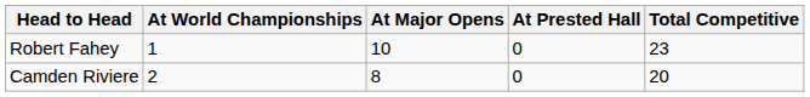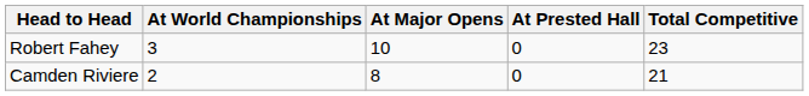Robert Fahey | At World Championships: 1 -> 3
Camden Riviere | Total Competitive: 20 -> 21
